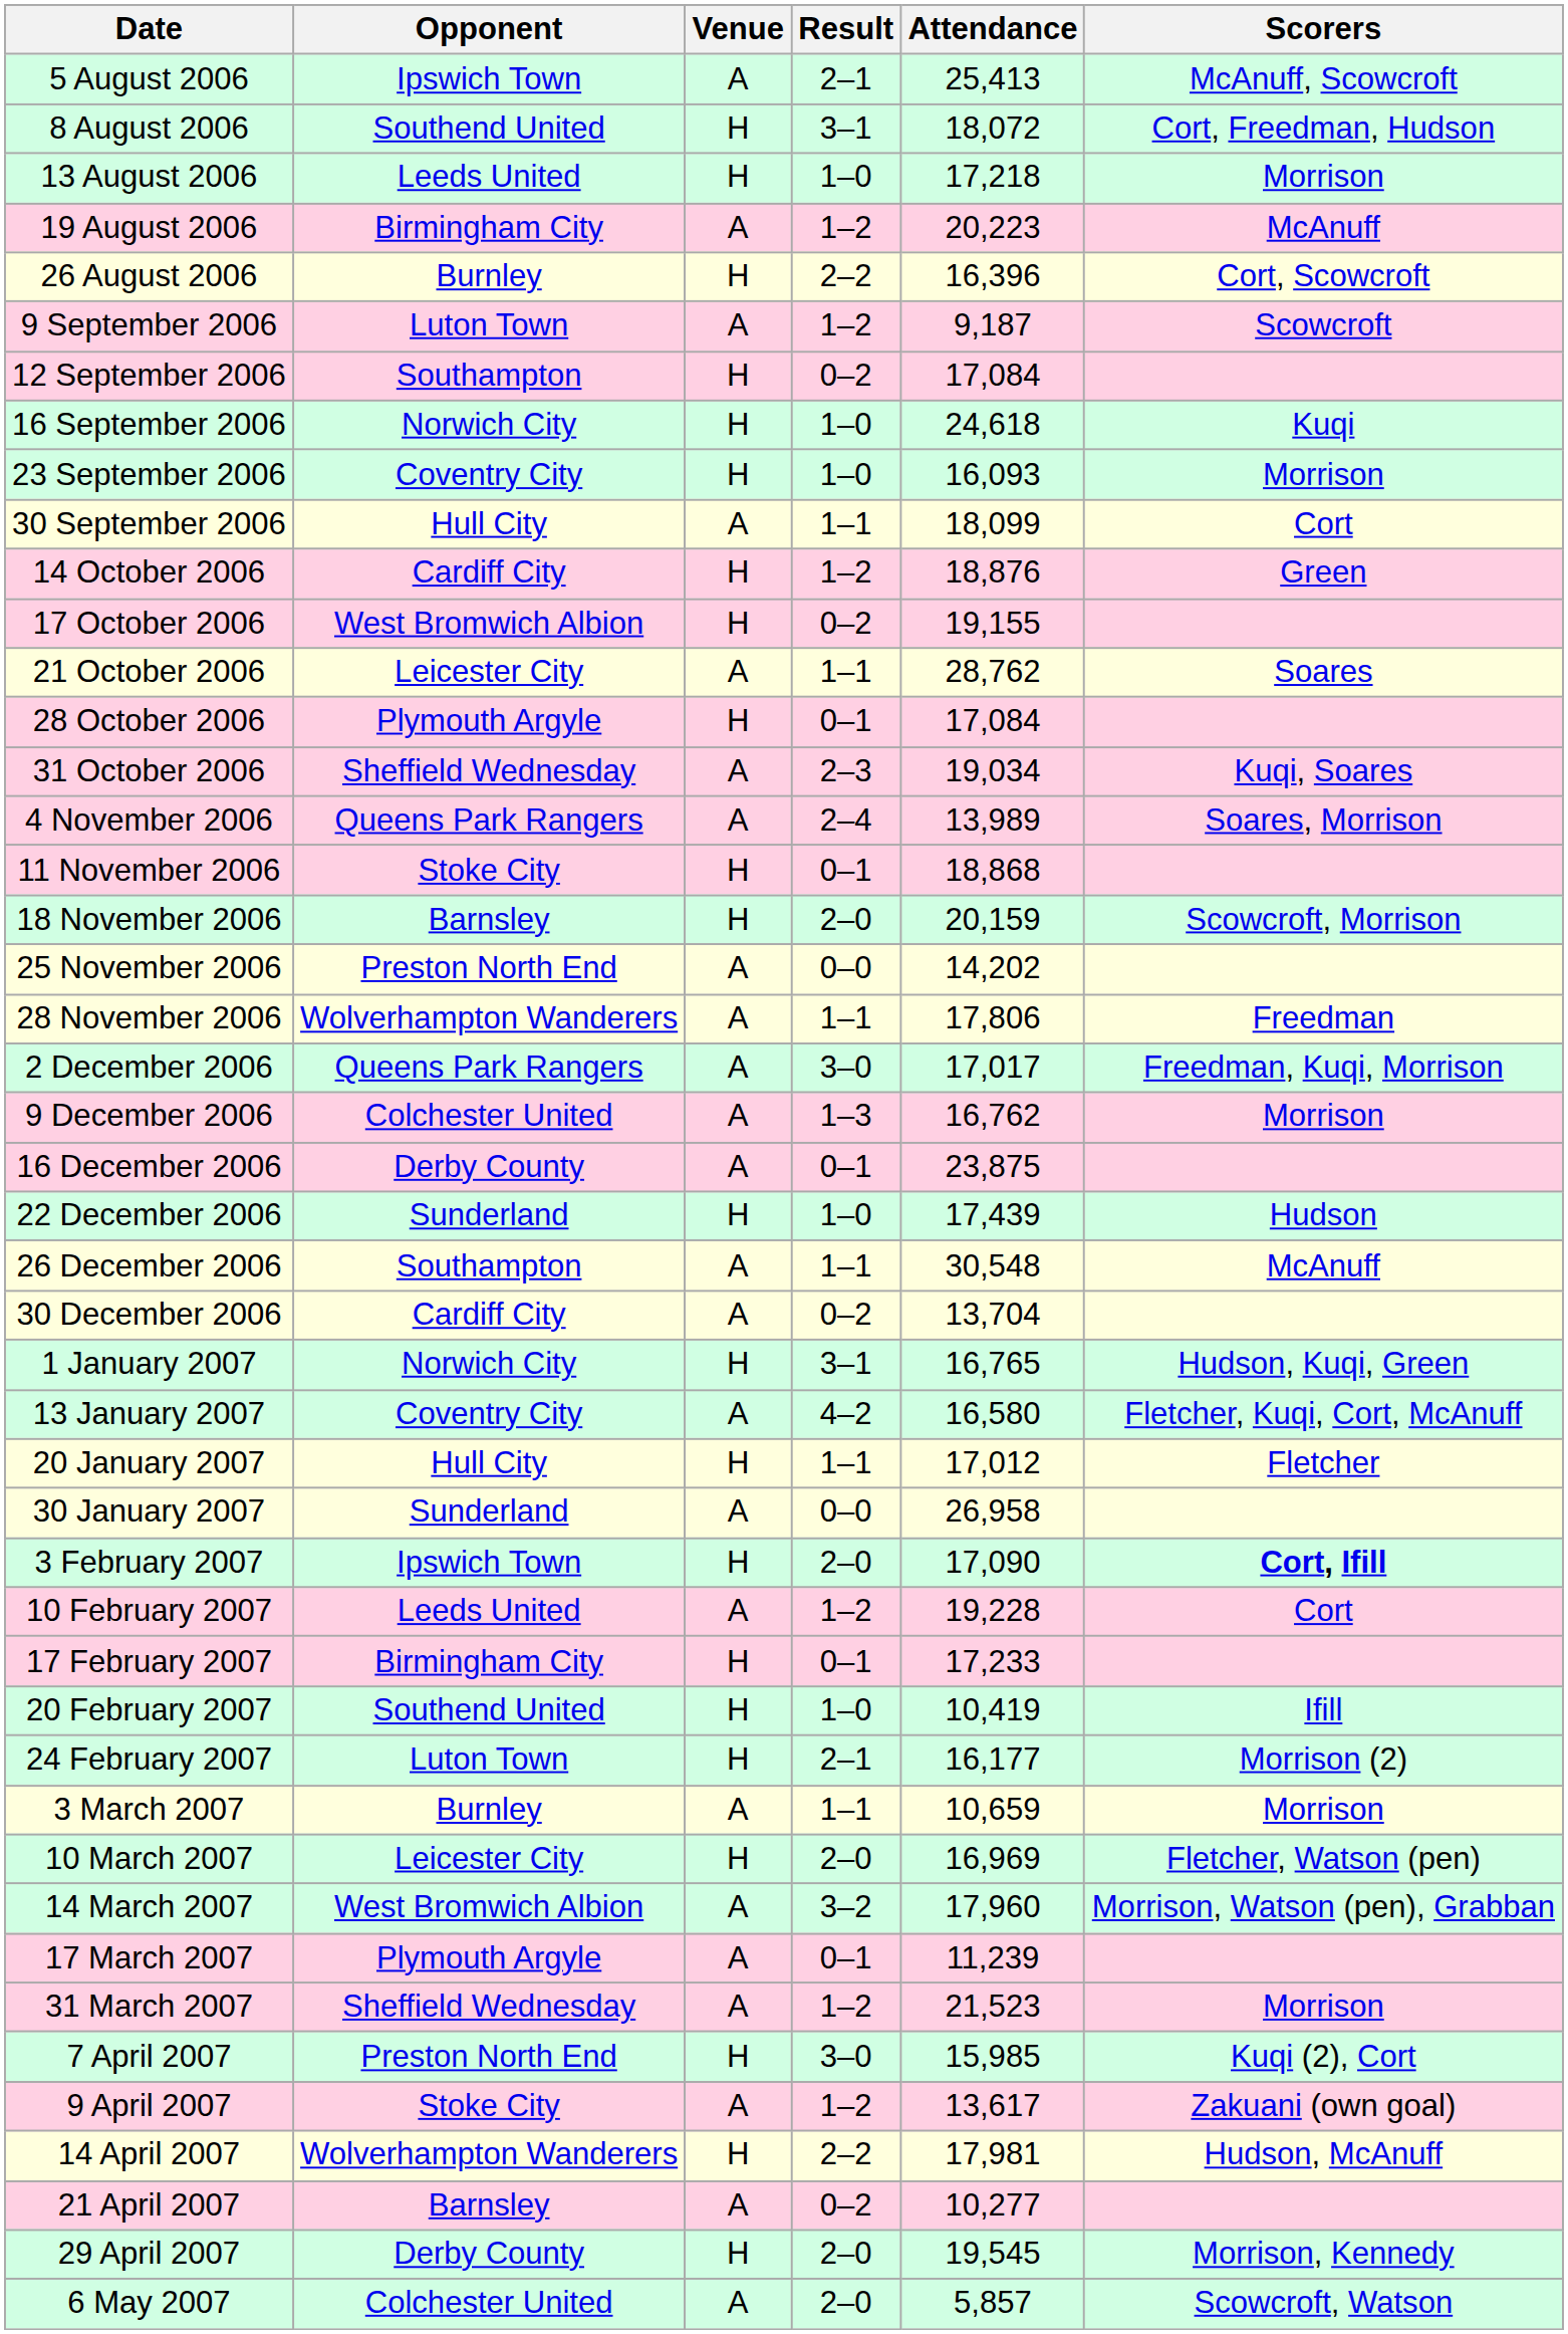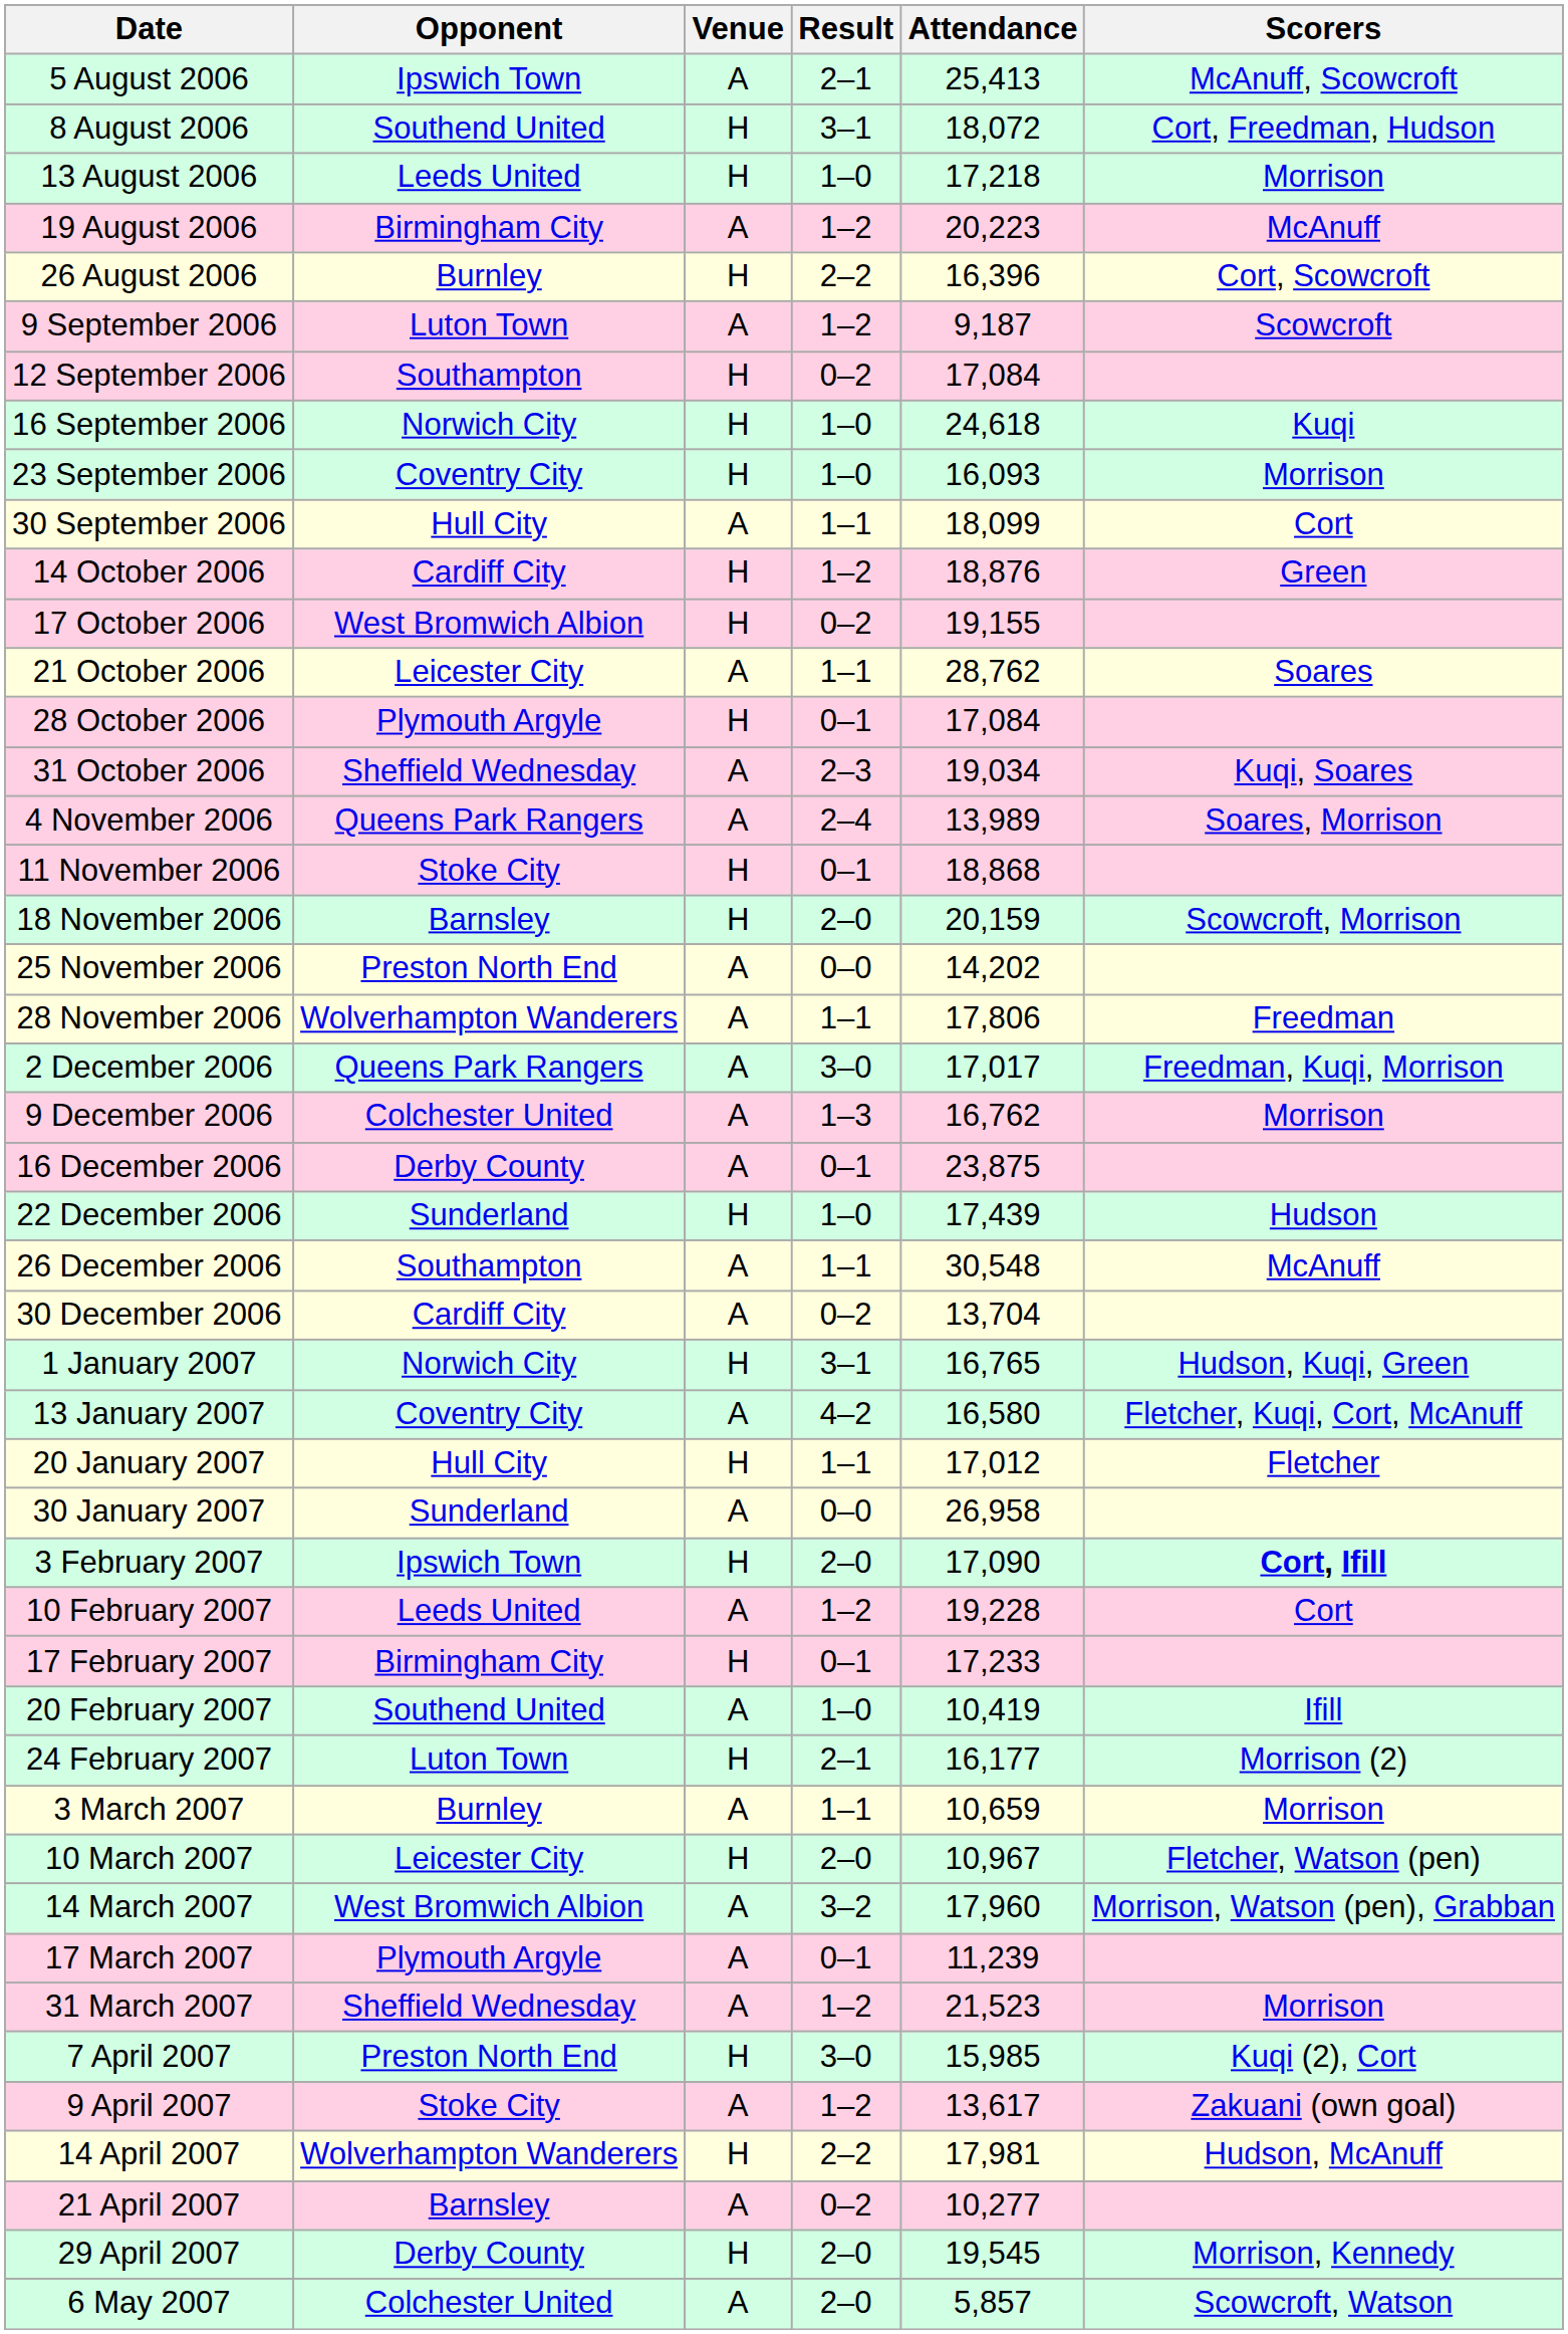20 February 2007 | Venue: H -> A
10 March 2007 | Attendance: 16,969 -> 10,967
